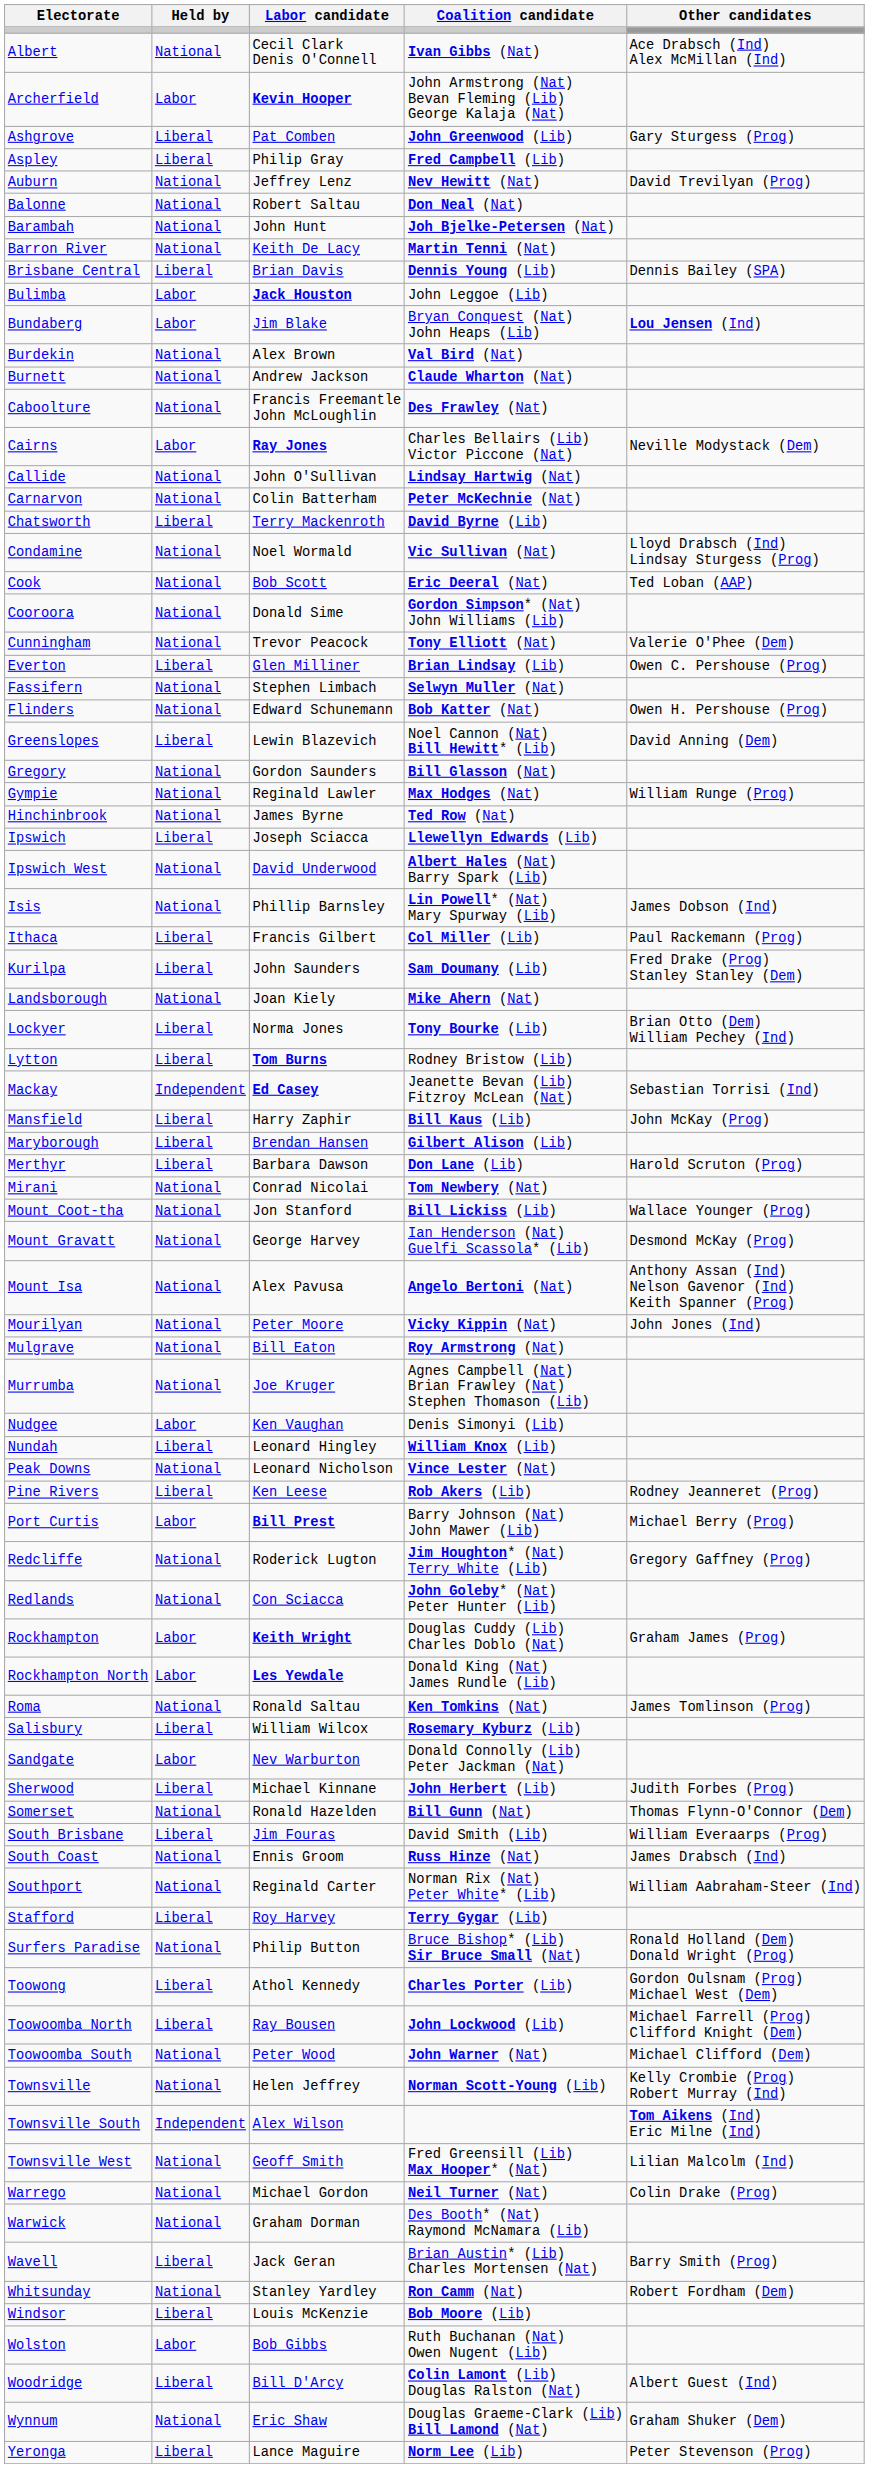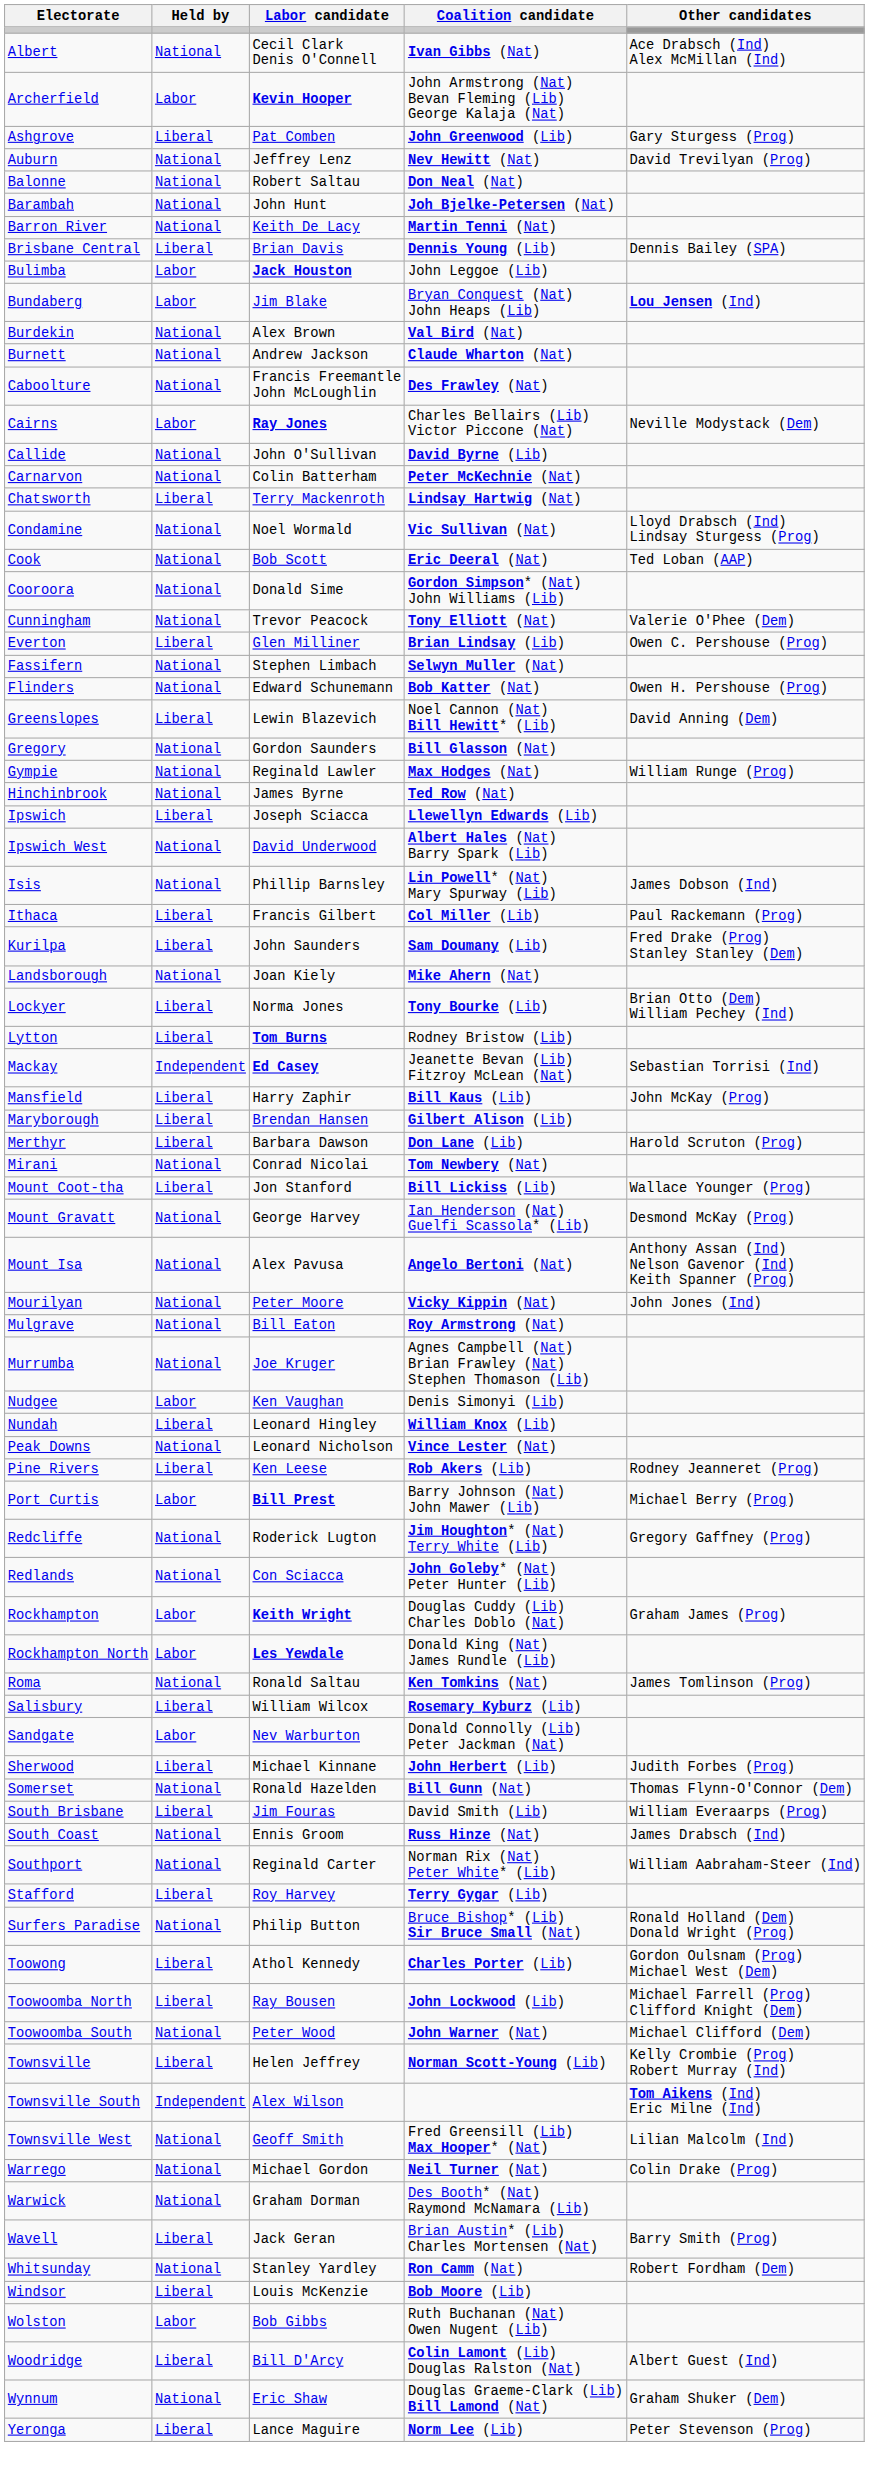- row: Aspley | Liberal | Philip Gray | Fred Campbell (Lib)
Callide | Coalition candidate: Lindsay Hartwig (Nat) -> David Byrne (Lib)
Chatsworth | Coalition candidate: David Byrne (Lib) -> Lindsay Hartwig (Nat)
Mount Coot-tha | Held by: National -> Liberal
Townsville | Held by: National -> Liberal
